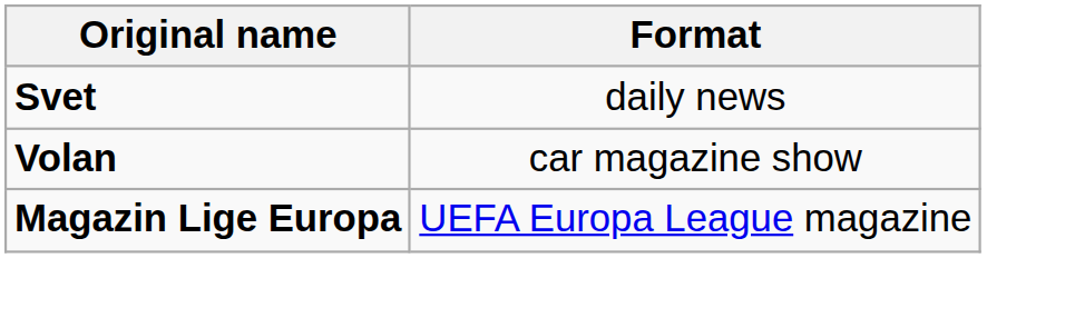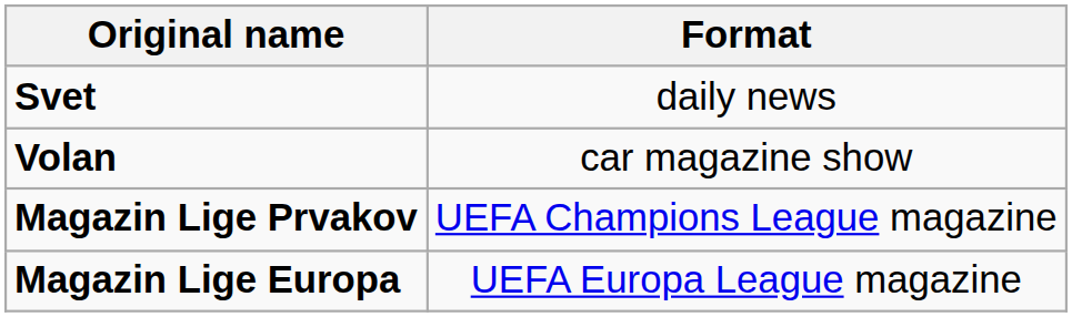+ row: Magazin Lige Prvakov | UEFA Champions League magazine
